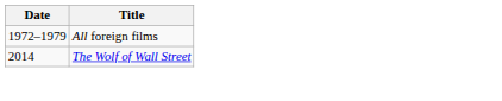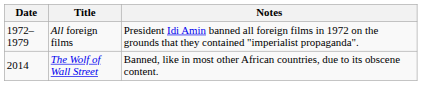+ column: Notes | President Idi Amin banned all foreign films in 1972 on the grounds that they contained "imperialist propaganda". | Banned, like in most other African countries, due to its obscene content.
